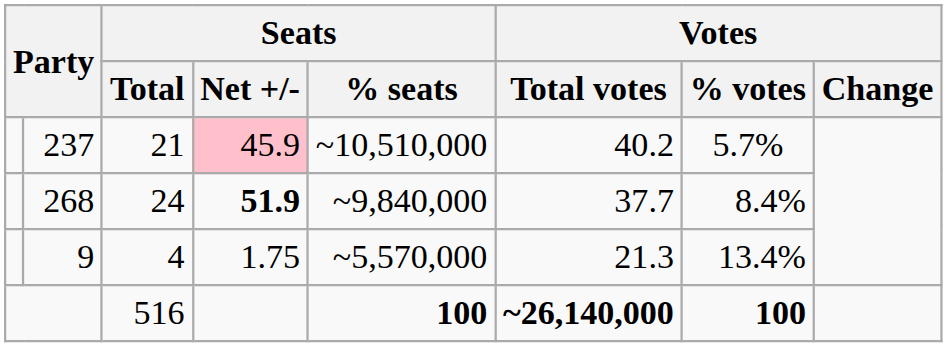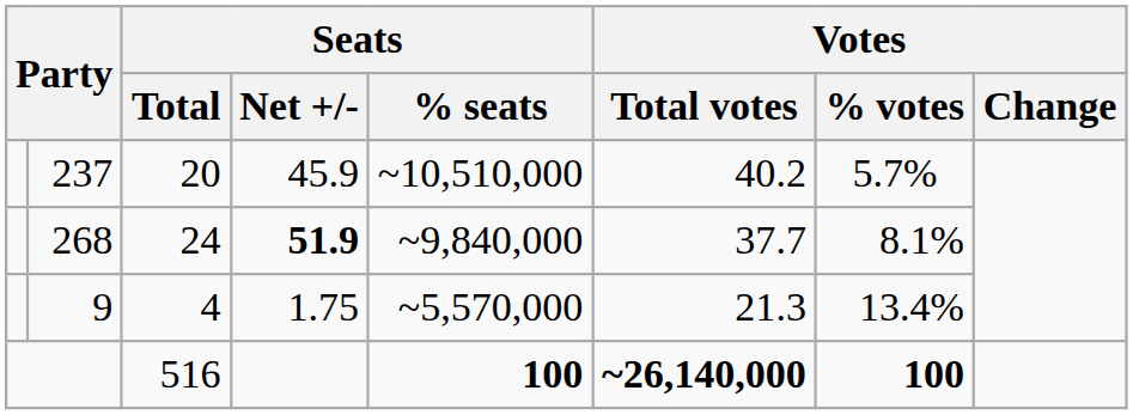237 | Seats / Total: 21 -> 20
237 | Seats / Net +/-: pink background -> no background
268 | Votes / % votes: 8.4% -> 8.1%
